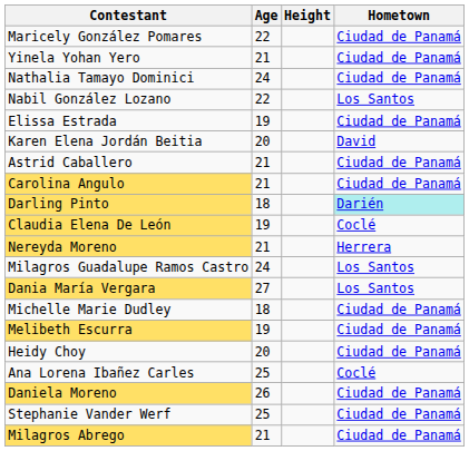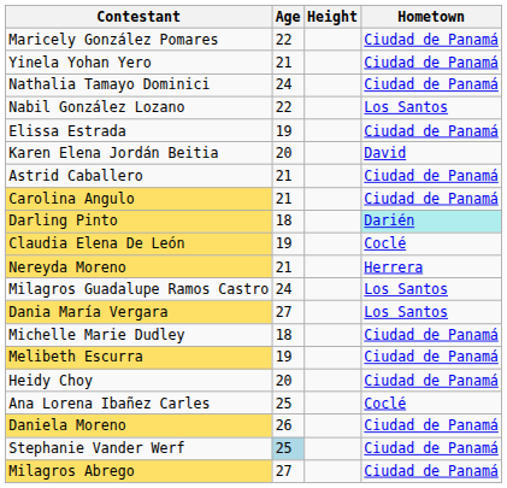Stephanie Vander Werf | Age: no background -> lightblue background
Milagros Abrego | Age: 21 -> 27
